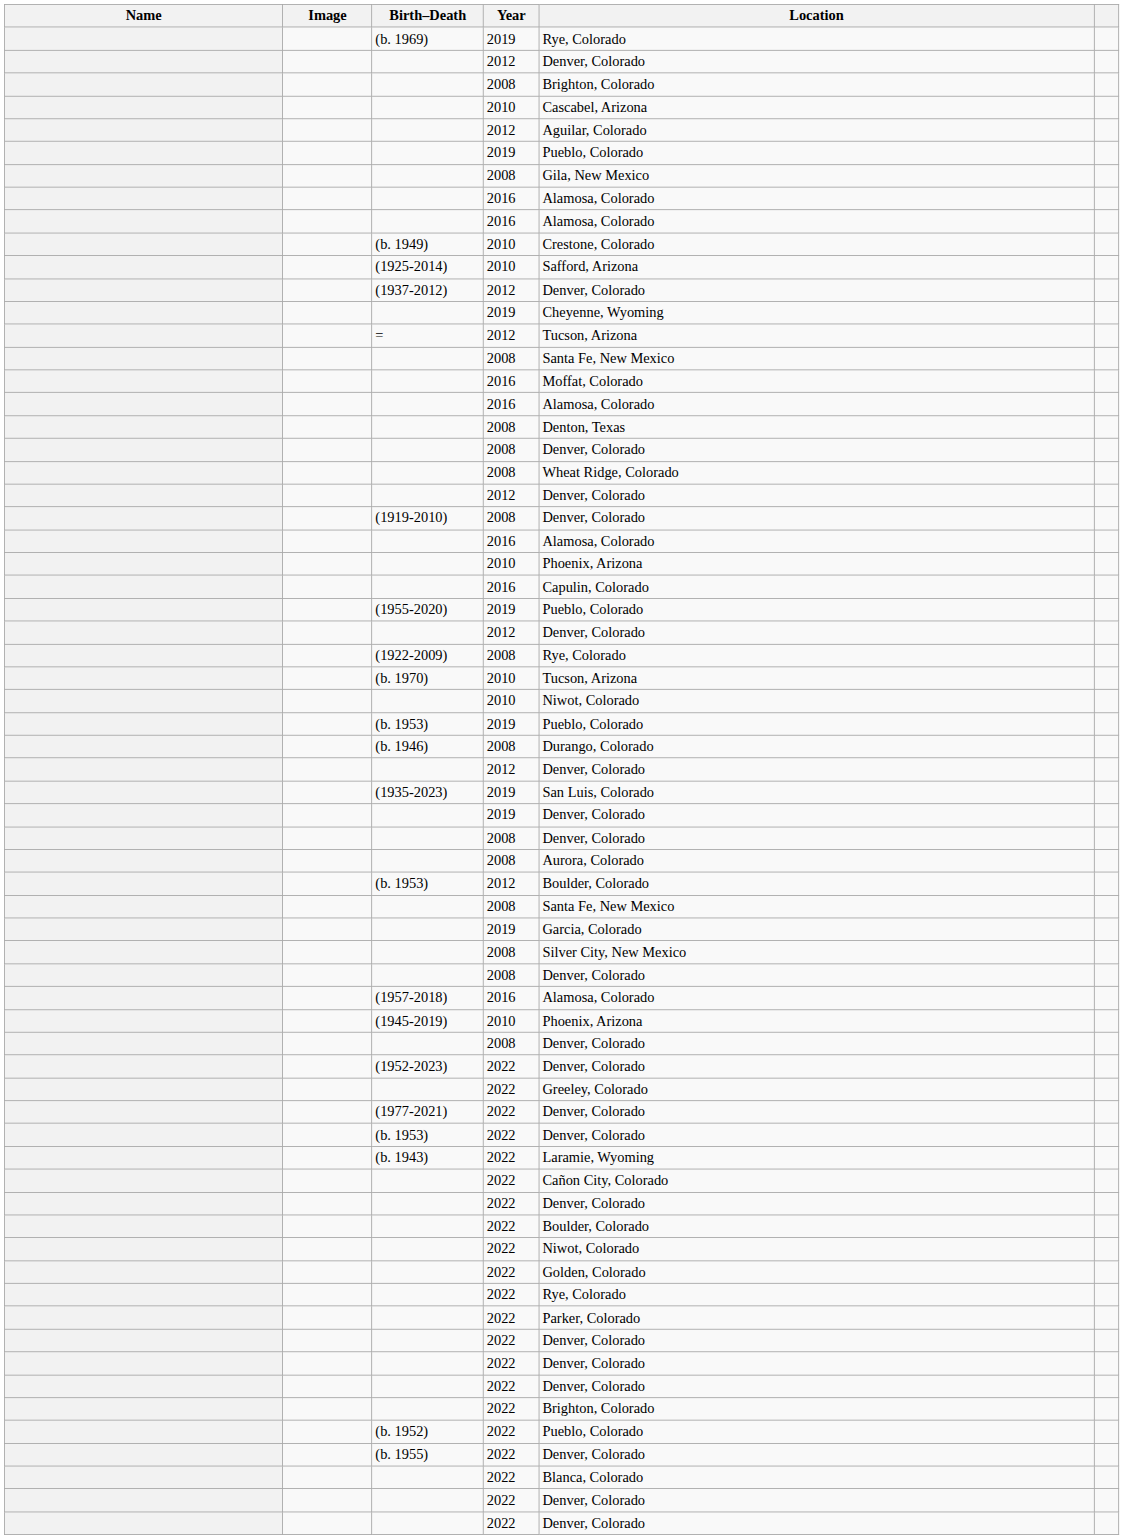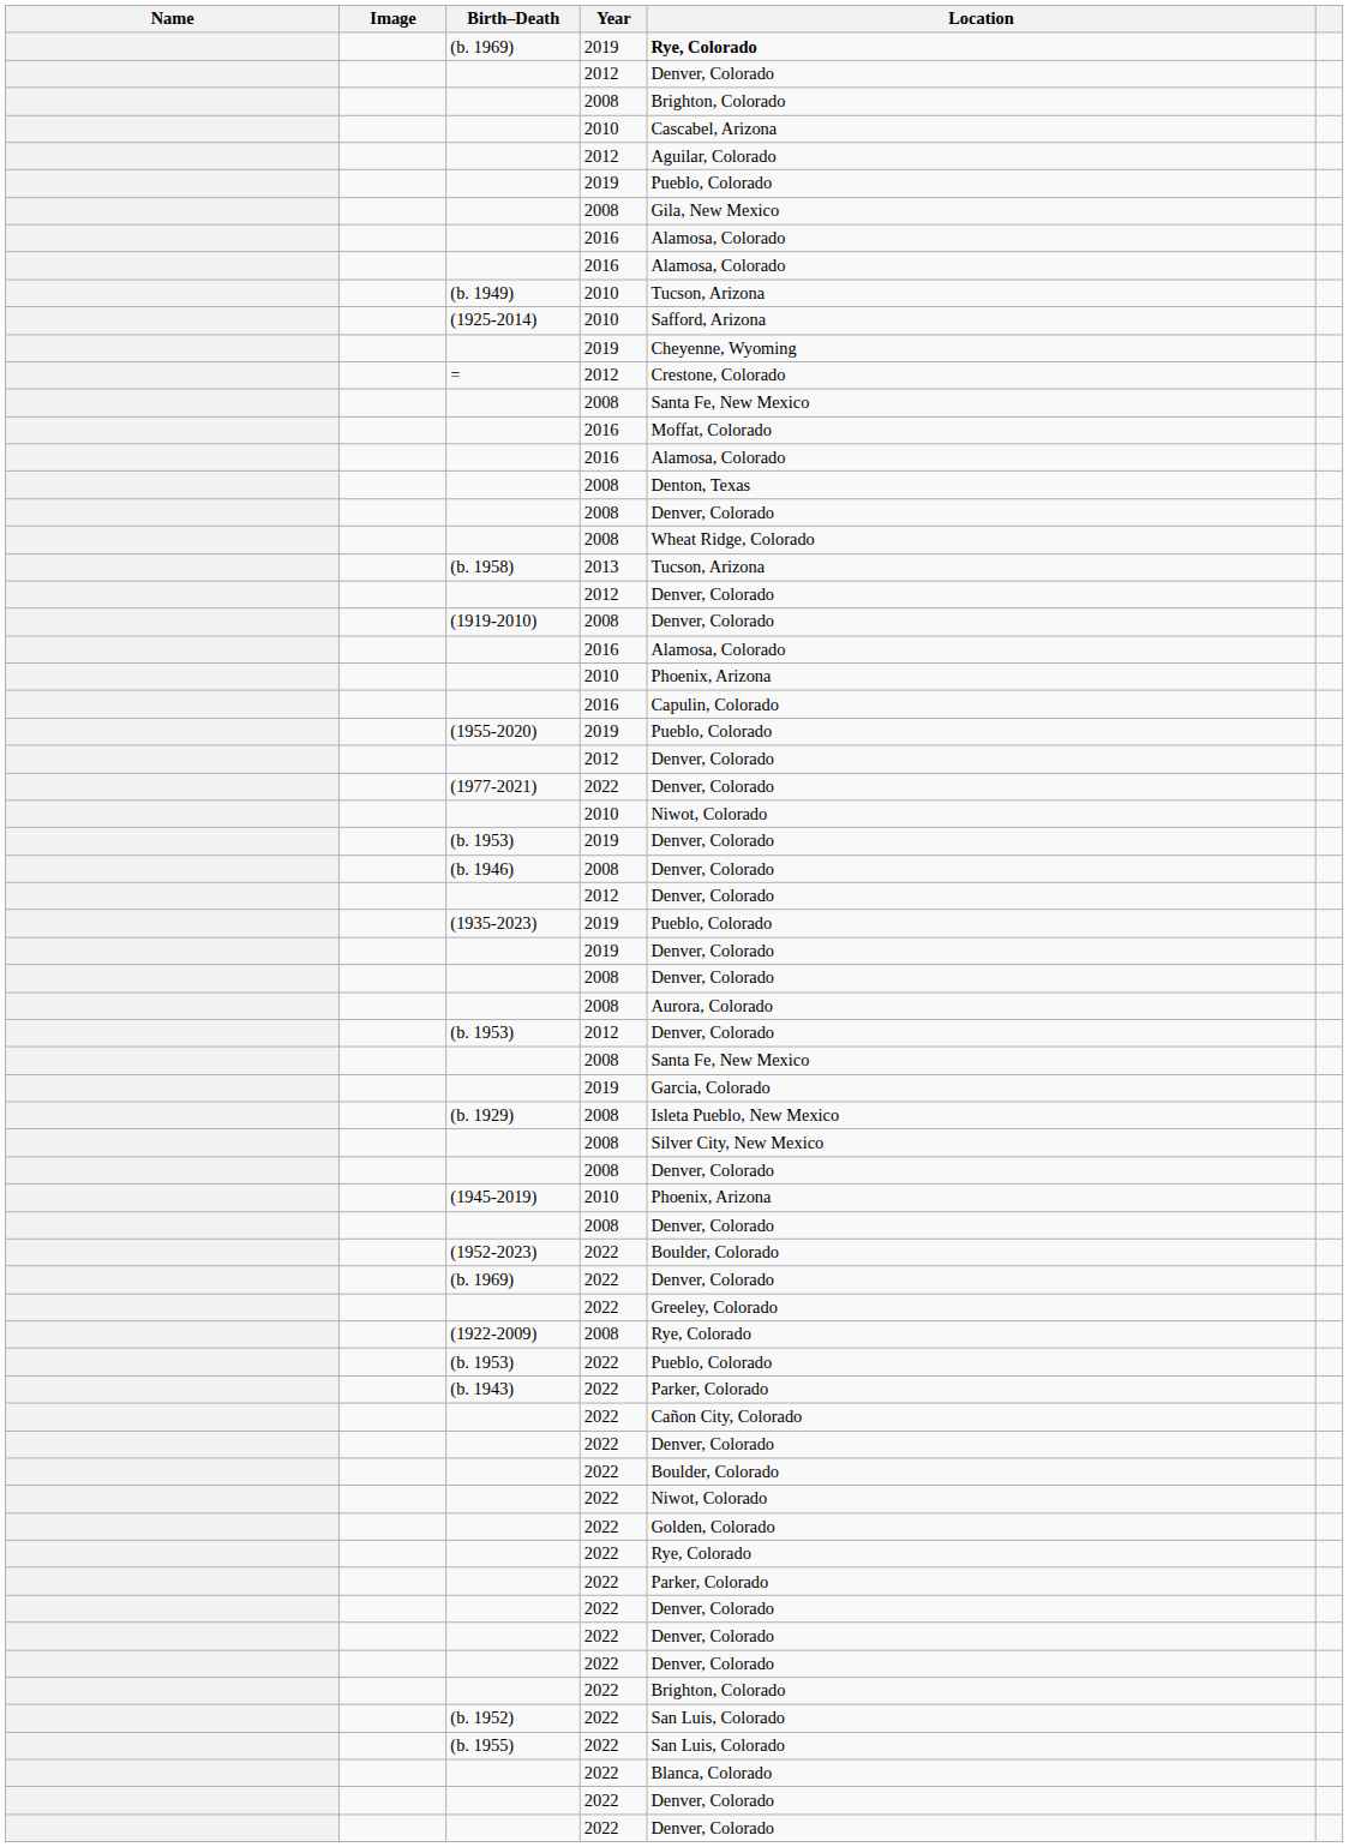(b. 1969) / 2019 | Location: normal -> bold
(b. 1949) | Location: Crestone, Colorado -> Tucson, Arizona
- row: (1937-2012) | 2012 | Denver, Colorado
= | Location: Tucson, Arizona -> Crestone, Colorado
+ row: (b. 1958) | 2013 | Tucson, Arizona
rows swapped: (1922-2009) <-> (1977-2021)
- row: (b. 1970) | 2010 | Tucson, Arizona
(b. 1953) / 2019 | Location: Pueblo, Colorado -> Denver, Colorado
(b. 1946) | Location: Durango, Colorado -> Denver, Colorado
(1935-2023) | Location: San Luis, Colorado -> Pueblo, Colorado
(b. 1953) / 2012 | Location: Boulder, Colorado -> Denver, Colorado
+ row: (b. 1929) | 2008 | Isleta Pueblo, New Mexico
- row: (1957-2018) | 2016 | Alamosa, Colorado
(1952-2023) | Location: Denver, Colorado -> Boulder, Colorado
+ row: (b. 1969) | 2022 | Denver, Colorado
(b. 1953) / 2022 | Location: Denver, Colorado -> Pueblo, Colorado
(b. 1943) | Location: Laramie, Wyoming -> Parker, Colorado
(b. 1952) | Location: Pueblo, Colorado -> San Luis, Colorado
(b. 1955) | Location: Denver, Colorado -> San Luis, Colorado
